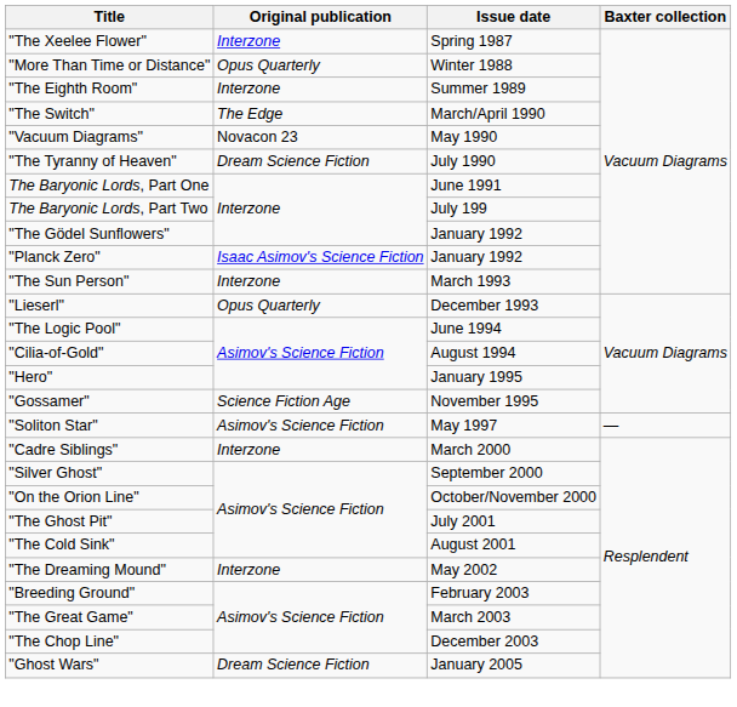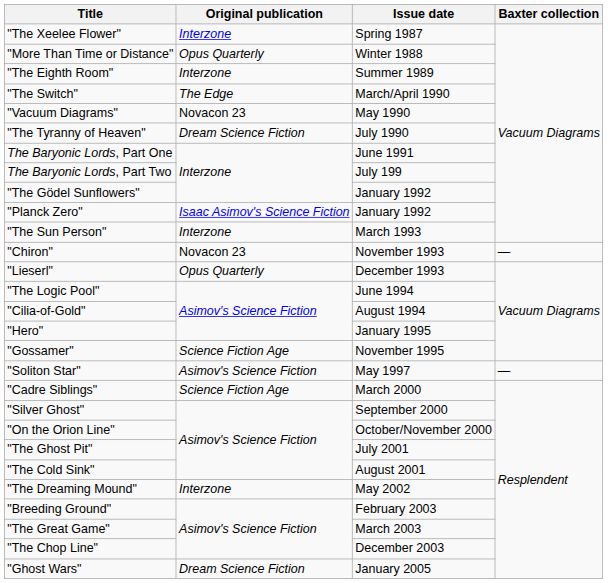+ row: "Chiron" | Novacon 23 | November 1993 | —
"Cadre Siblings" | Original publication: Interzone -> Science Fiction Age
